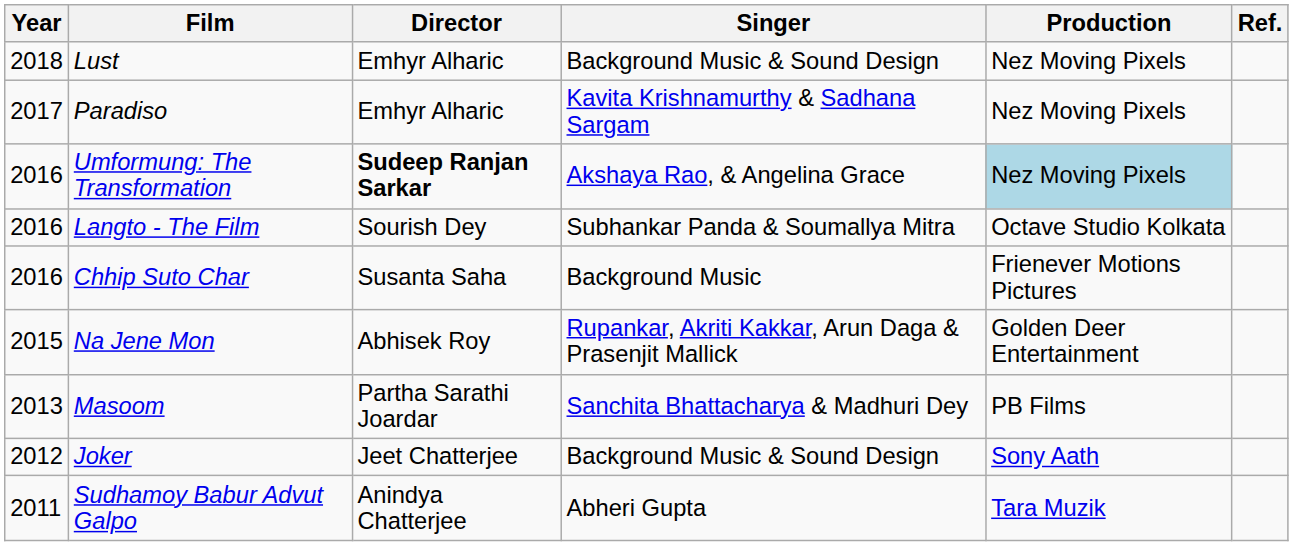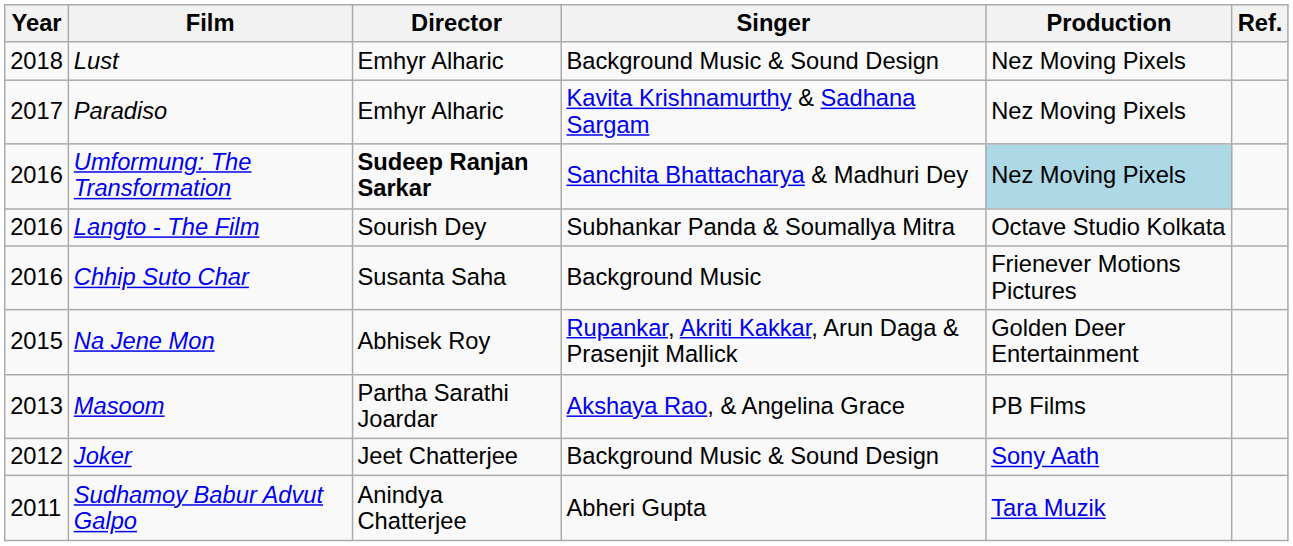Umformung: The Transformation | Singer: Akshaya Rao, & Angelina Grace -> Sanchita Bhattacharya & Madhuri Dey
Masoom | Singer: Sanchita Bhattacharya & Madhuri Dey -> Akshaya Rao, & Angelina Grace
